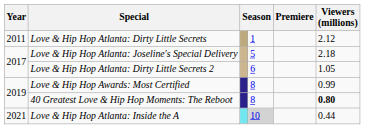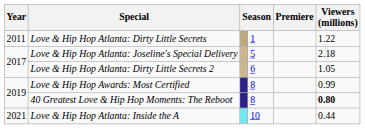Love & Hip Hop Atlanta: Dirty Little Secrets | Viewers (millions): 2.12 -> 1.22
Love & Hip Hop Atlanta: Inside the A | column 4: lightgrey background -> no background
